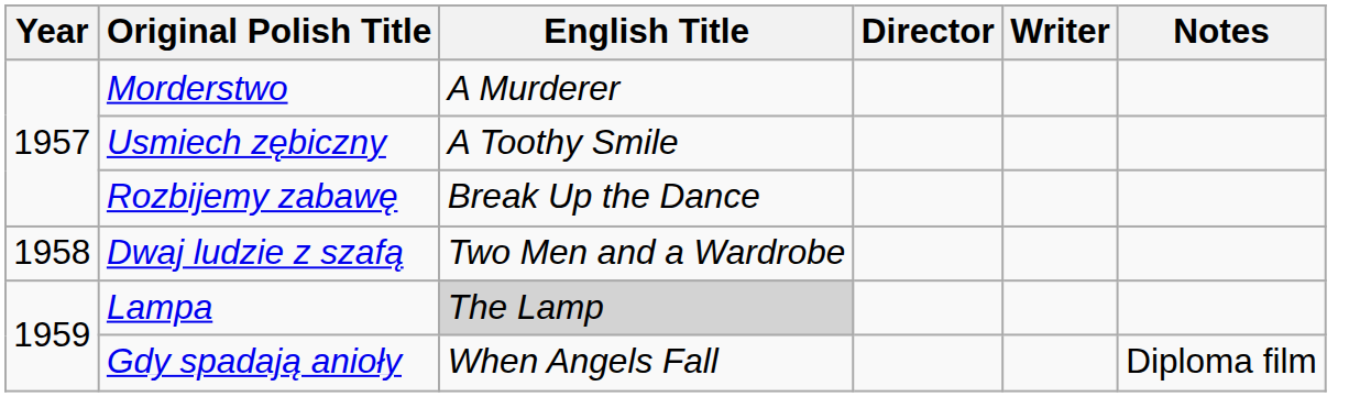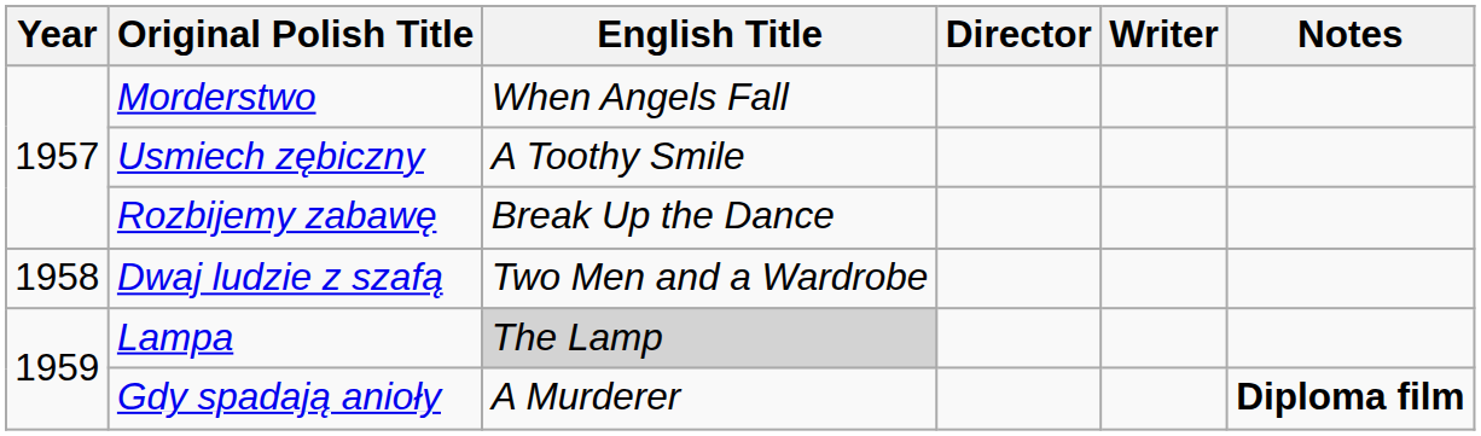Morderstwo | English Title: A Murderer -> When Angels Fall
Gdy spadają anioły | English Title: When Angels Fall -> A Murderer
Gdy spadają anioły | Notes: normal -> bold
